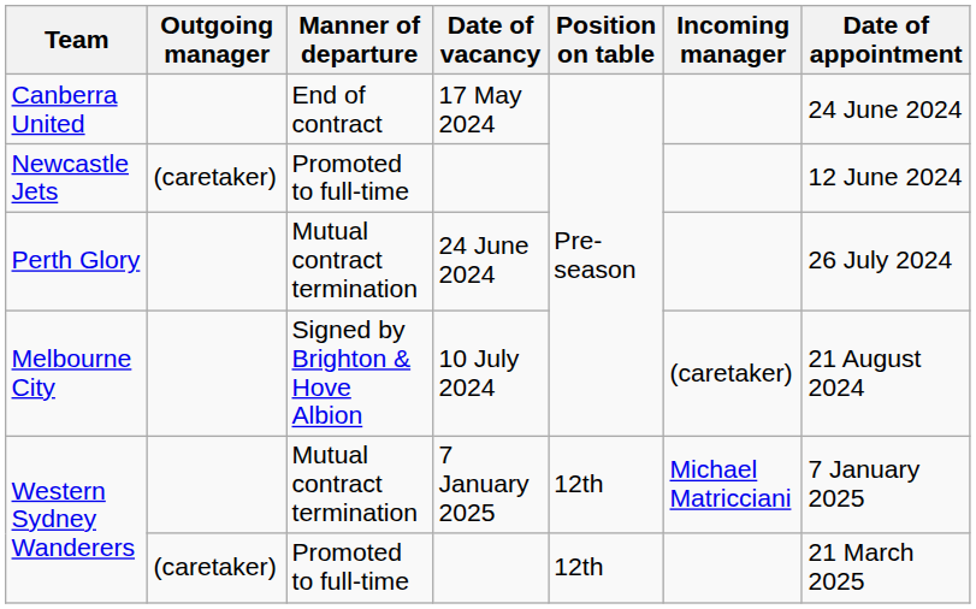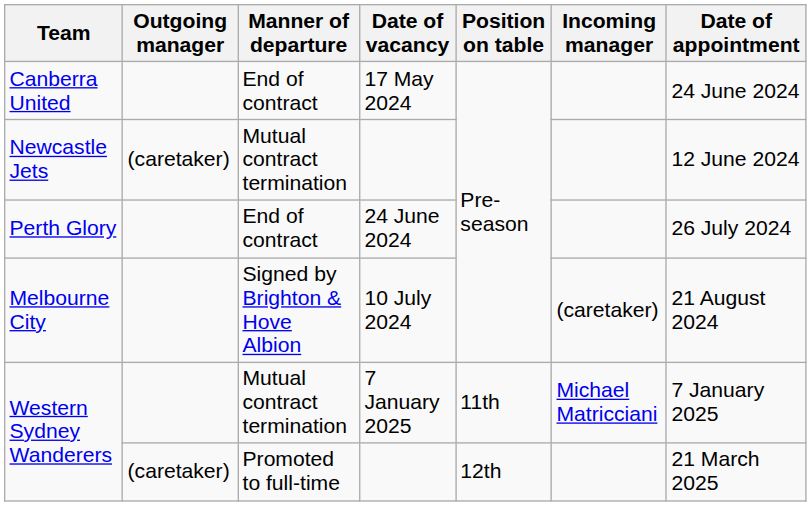Newcastle Jets | Manner of departure: Promoted to full-time -> Mutual contract termination
Perth Glory | Manner of departure: Mutual contract termination -> End of contract
Western Sydney Wanderers / 7 January 2025 | Position on table: 12th -> 11th
